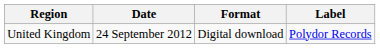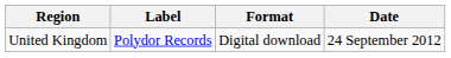columns swapped: Date <-> Label
